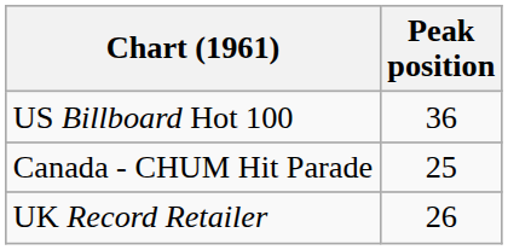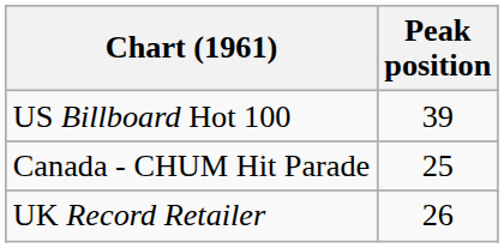US Billboard Hot 100 | Peak position: 36 -> 39
